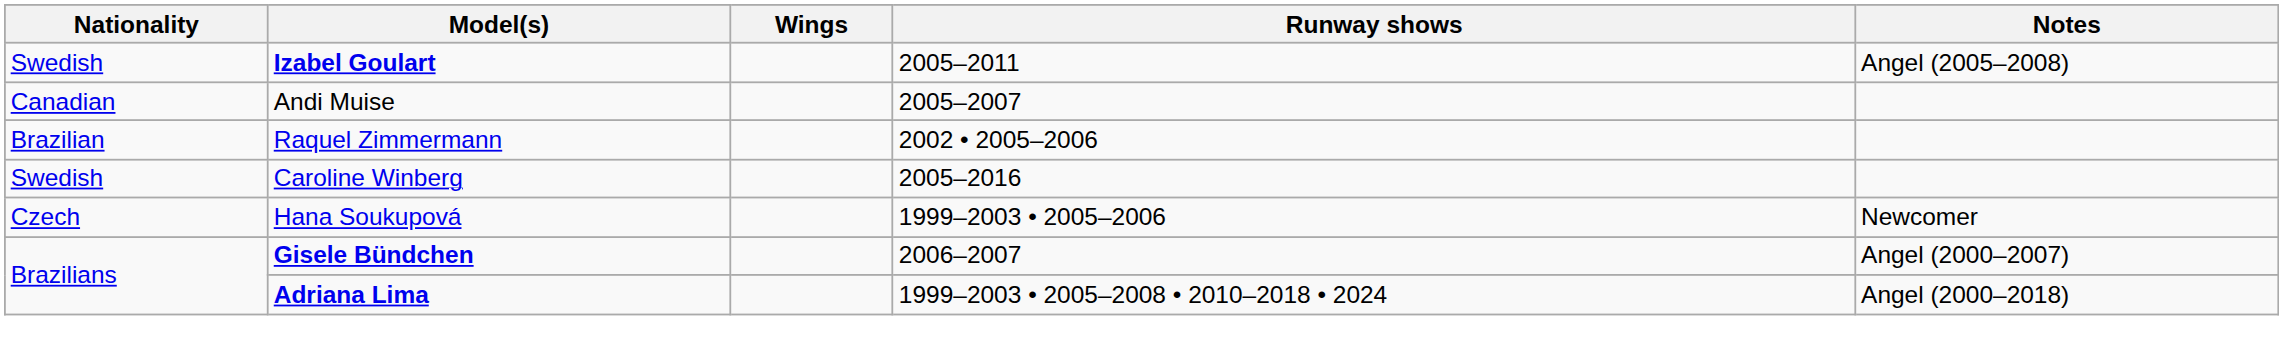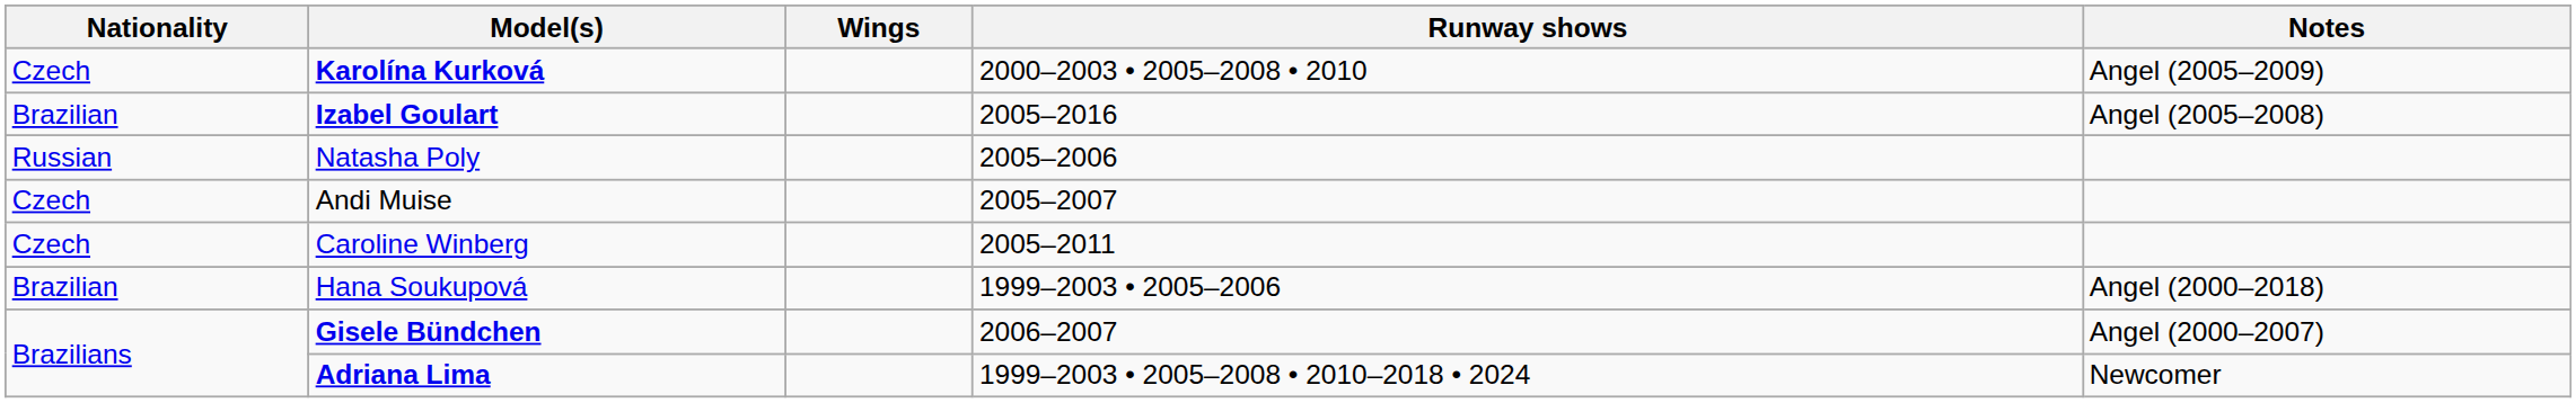+ row: Czech | Karolína Kurková | 2000–2003 • 2005–2008 • 2010 | Angel (2005–2009)
Izabel Goulart | Nationality: Swedish -> Brazilian
Izabel Goulart | Runway shows: 2005–2011 -> 2005–2016
+ row: Russian | Natasha Poly | 2005–2006
Andi Muise | Nationality: Canadian -> Czech
- row: Brazilian | Raquel Zimmermann | 2002 • 2005–2006
Caroline Winberg | Nationality: Swedish -> Czech
Caroline Winberg | Runway shows: 2005–2016 -> 2005–2011
Hana Soukupová | Nationality: Czech -> Brazilian
Hana Soukupová | Notes: Newcomer -> Angel (2000–2018)
Adriana Lima | Notes: Angel (2000–2018) -> Newcomer
